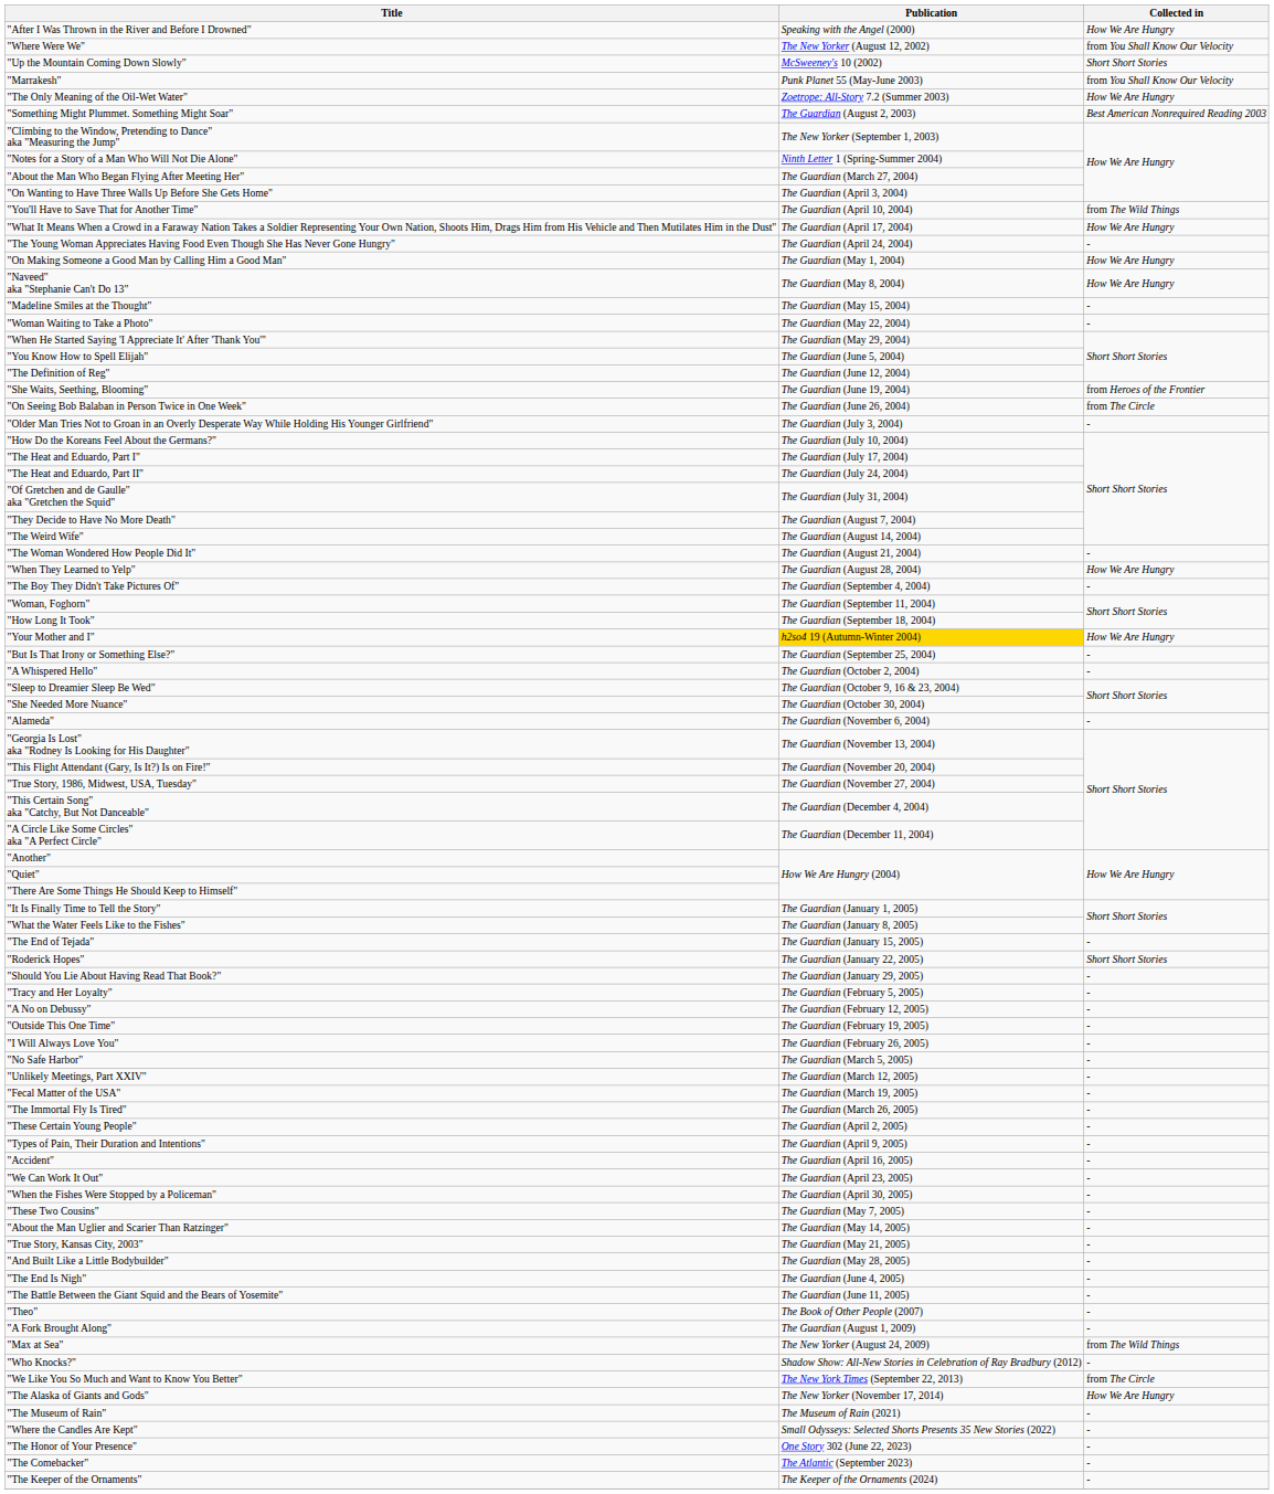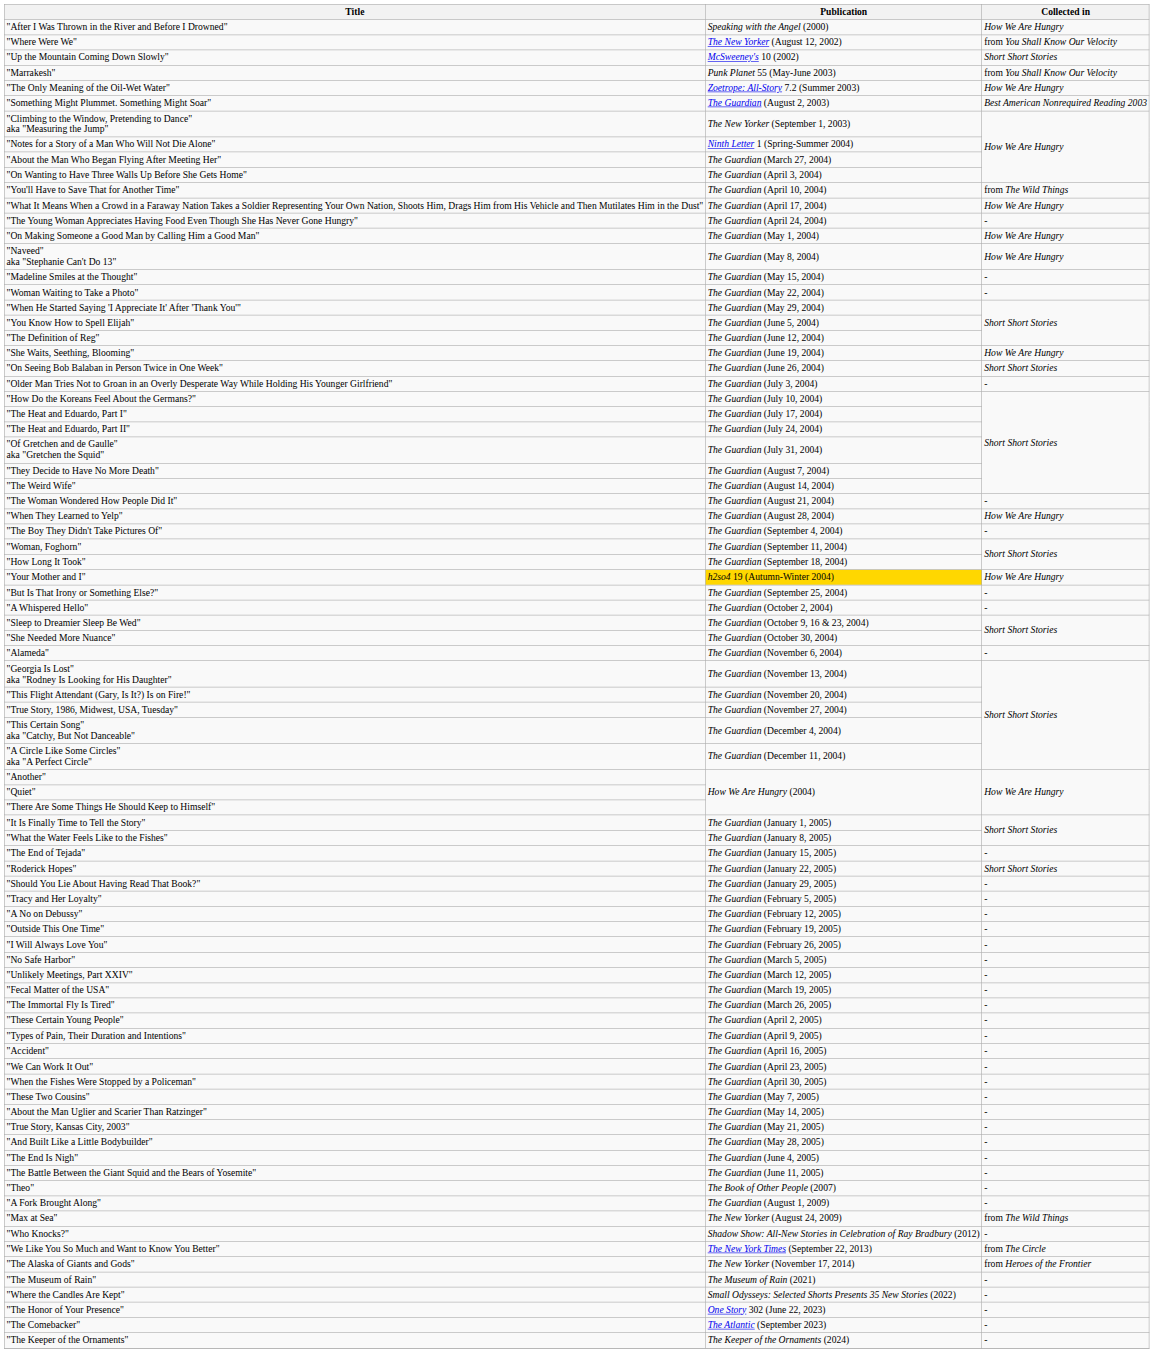"She Waits, Seething, Blooming" | Collected in: from Heroes of the Frontier -> How We Are Hungry
"On Seeing Bob Balaban in Person Twice in One Week" | Collected in: from The Circle -> Short Short Stories
"The Alaska of Giants and Gods" | Collected in: How We Are Hungry -> from Heroes of the Frontier
